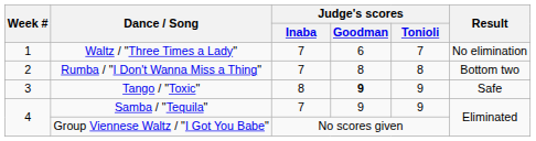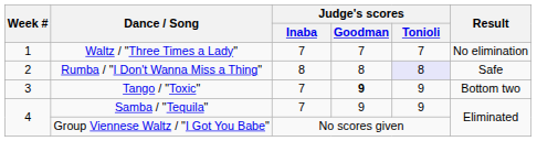Waltz / "Three Times a Lady" | Judge's scores / Goodman: 6 -> 7
Rumba / "I Don't Wanna Miss a Thing" | Judge's scores / Inaba: 7 -> 8
Rumba / "I Don't Wanna Miss a Thing" | Judge's scores / Tonioli: no background -> lavender background
Rumba / "I Don't Wanna Miss a Thing" | Result: Bottom two -> Safe
Tango / "Toxic" | Judge's scores / Inaba: 8 -> 7
Tango / "Toxic" | Result: Safe -> Bottom two
